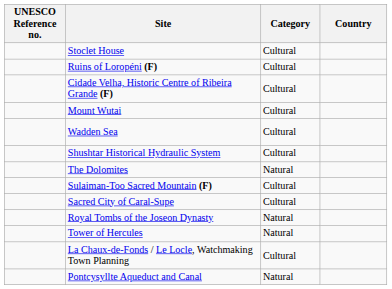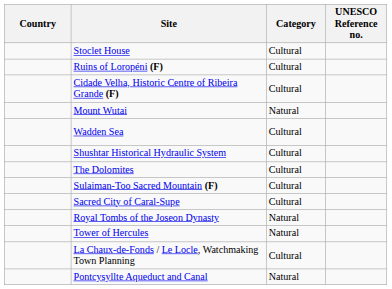columns swapped: Country <-> UNESCO Reference no.
Mount Wutai | Category: Cultural -> Natural
The Dolomites | Category: Natural -> Cultural
